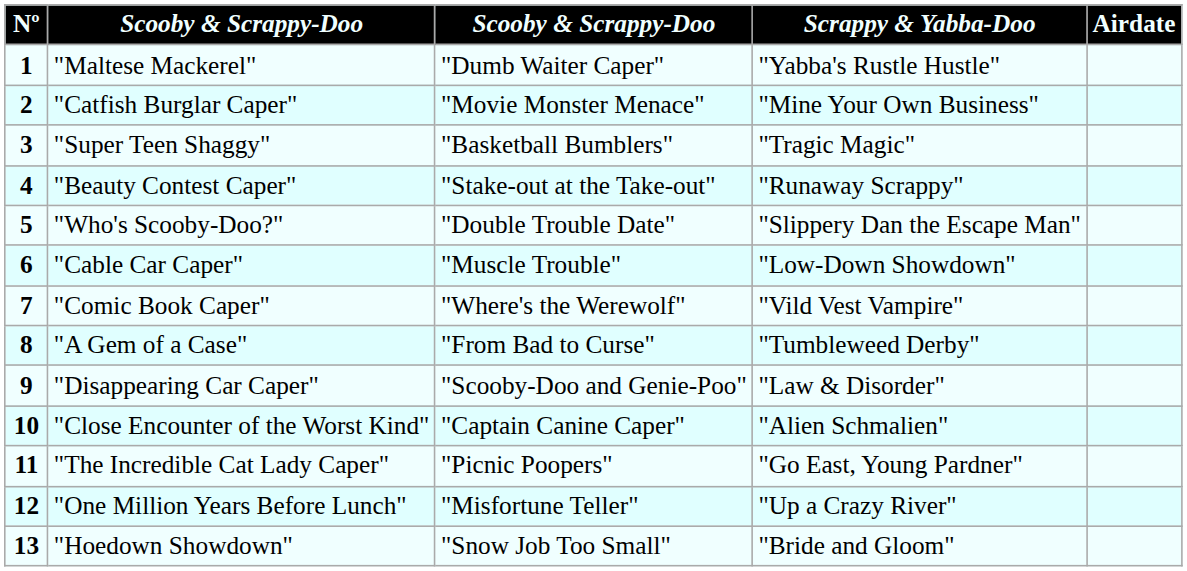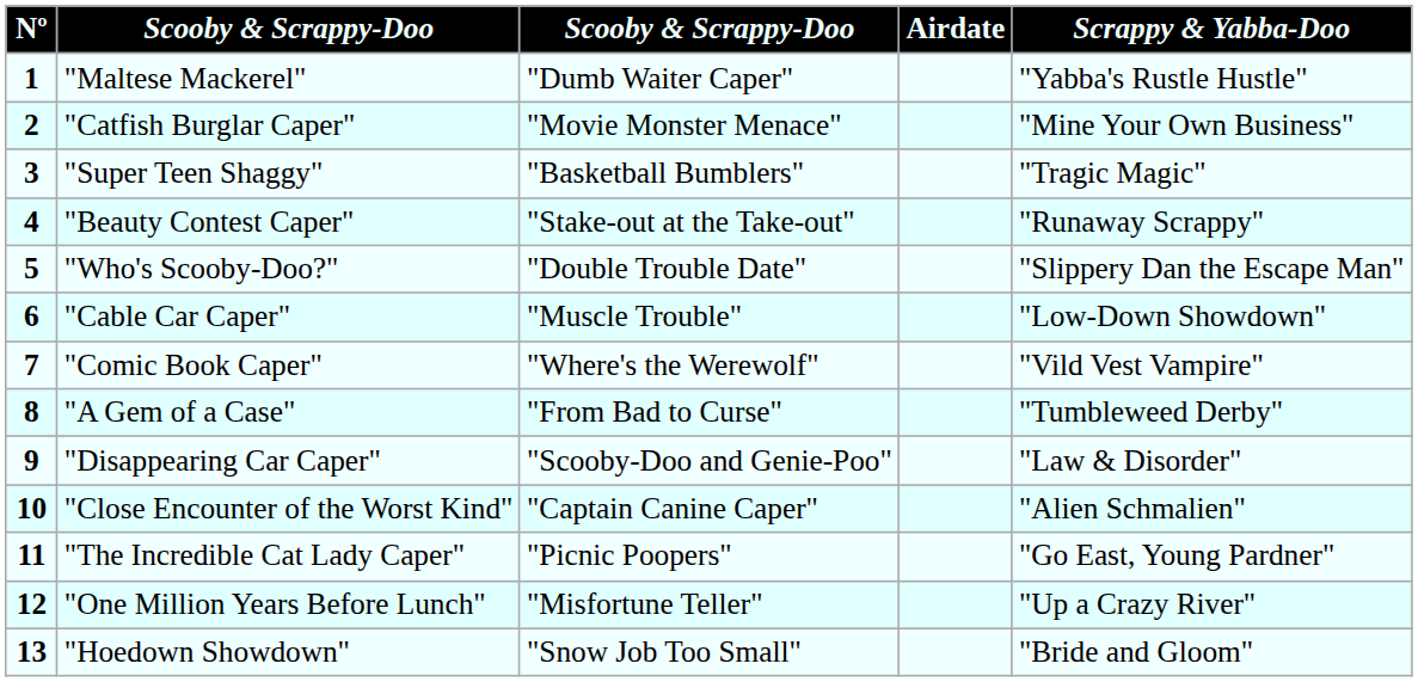columns swapped: Scrappy & Yabba-Doo <-> Airdate
